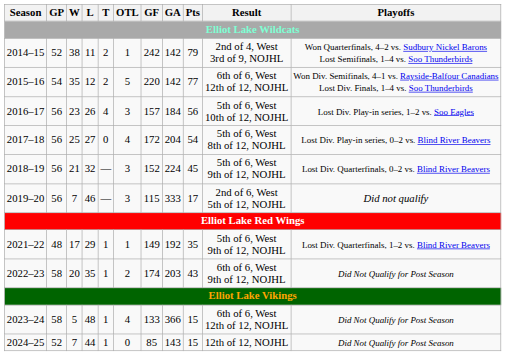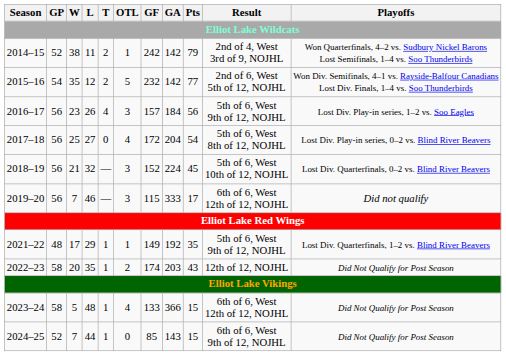2015–16 | GF: 220 -> 232
2015–16 | Result: 6th of 6, West 12th of 12, NOJHL -> 2nd of 6, West 5th of 12, NOJHL
2016–17 | Result: 5th of 6, West 10th of 12, NOJHL -> 5th of 6, West 9th of 12, NOJHL
2018–19 | Result: 5th of 6, West 9th of 12, NOJHL -> 5th of 6, West 10th of 12, NOJHL
2019–20 | Result: 2nd of 6, West 5th of 12, NOJHL -> 6th of 6, West 12th of 12, NOJHL
2022–23 | Result: 6th of 6, West 9th of 12, NOJHL -> 12th of 12, NOJHL
2024–25 | Result: 12th of 12, NOJHL -> 6th of 6, West 9th of 12, NOJHL
